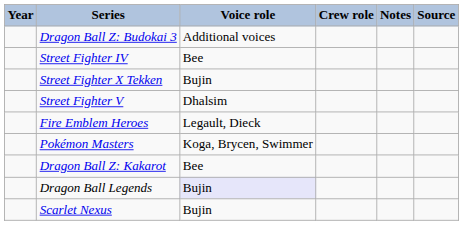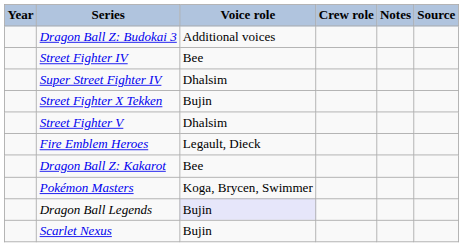+ row: Super Street Fighter IV | Dhalsim
rows swapped: Pokémon Masters <-> Dragon Ball Z: Kakarot
